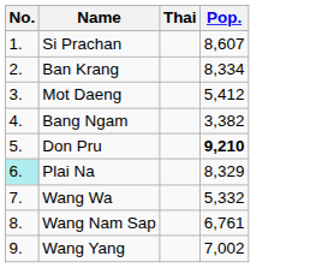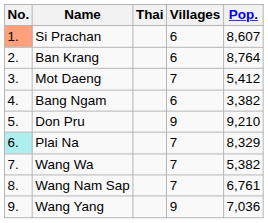+ column: Villages | 6 | 6 | 7 | 6 | 9 | 7 | 7 | 7 | 9
Si Prachan | No.: no background -> lightsalmon background
Ban Krang | Pop.: 8,334 -> 8,764
Don Pru | Pop.: bold -> normal
Wang Wa | Pop.: 5,332 -> 5,382
Wang Yang | Pop.: 7,002 -> 7,036
